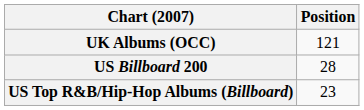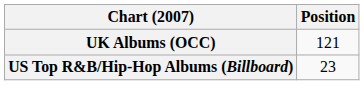- row: US Billboard 200 | 28
